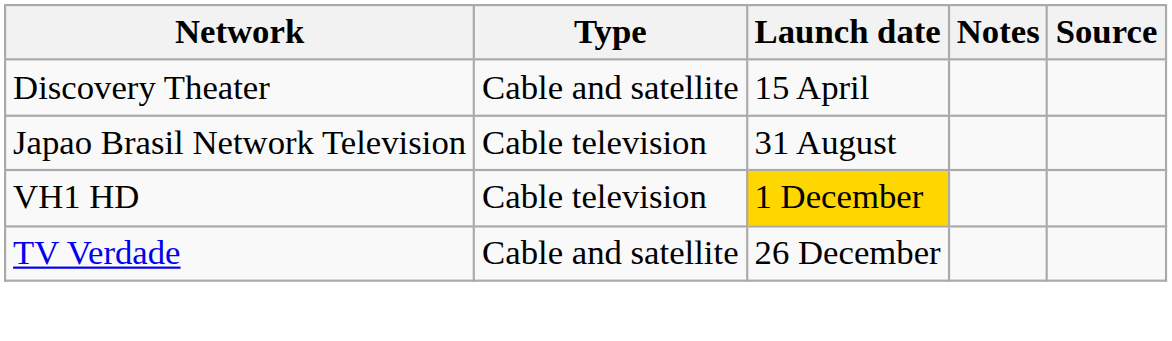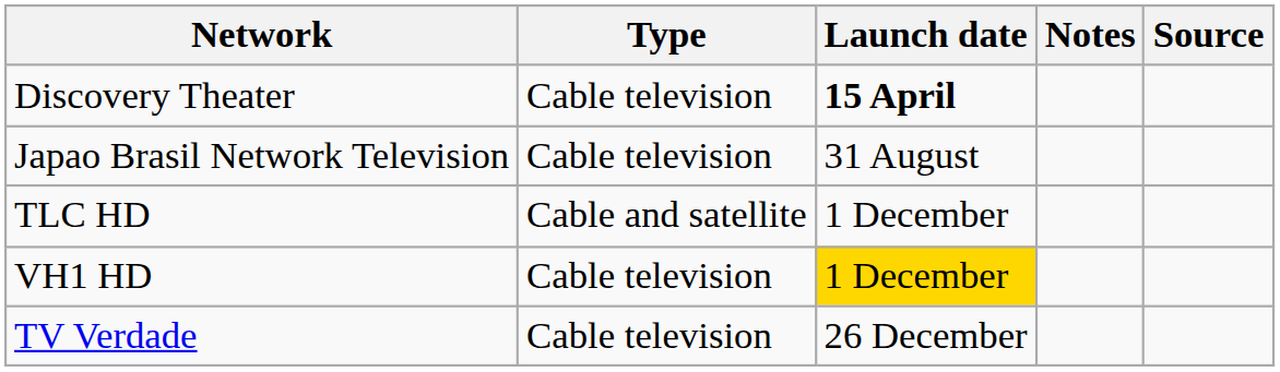Discovery Theater | Type: Cable and satellite -> Cable television
Discovery Theater | Launch date: normal -> bold
+ row: TLC HD | Cable and satellite | 1 December
TV Verdade | Type: Cable and satellite -> Cable television
